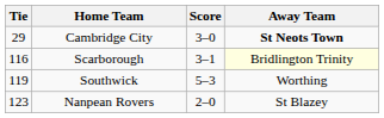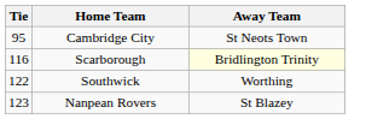- column: Score | 3–0 | 3–1 | 5–3 | 2–0
Cambridge City | Tie: 29 -> 95
Cambridge City | Away Team: bold -> normal
Southwick | Tie: 119 -> 122
